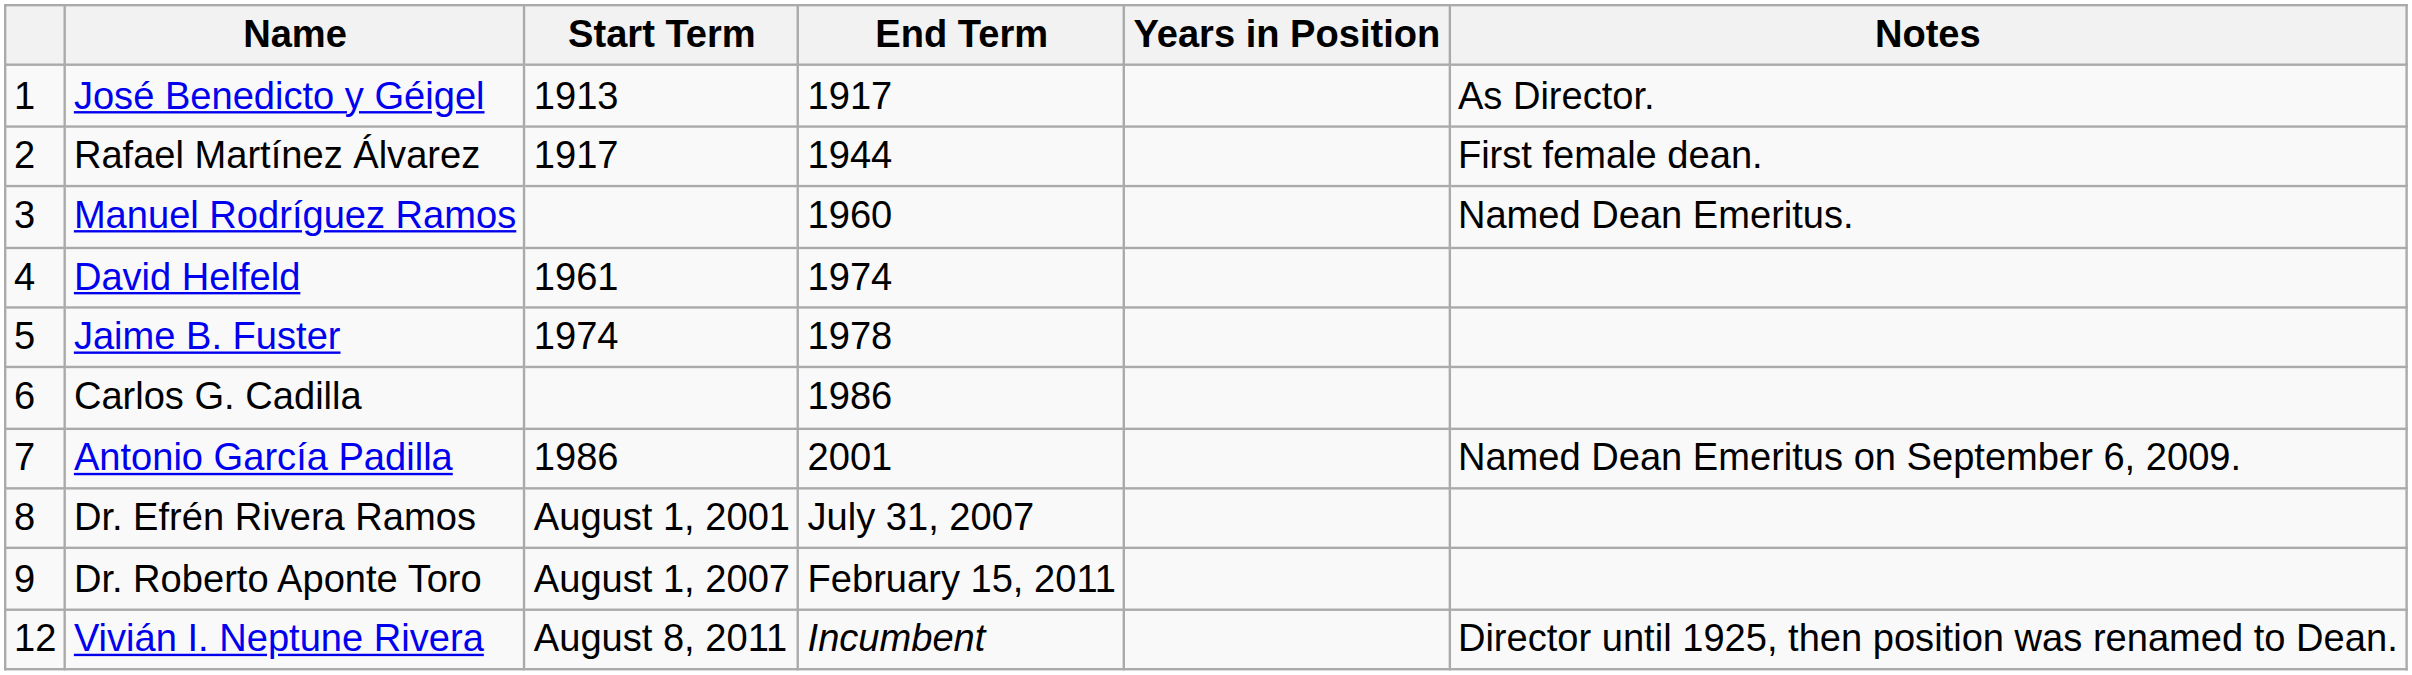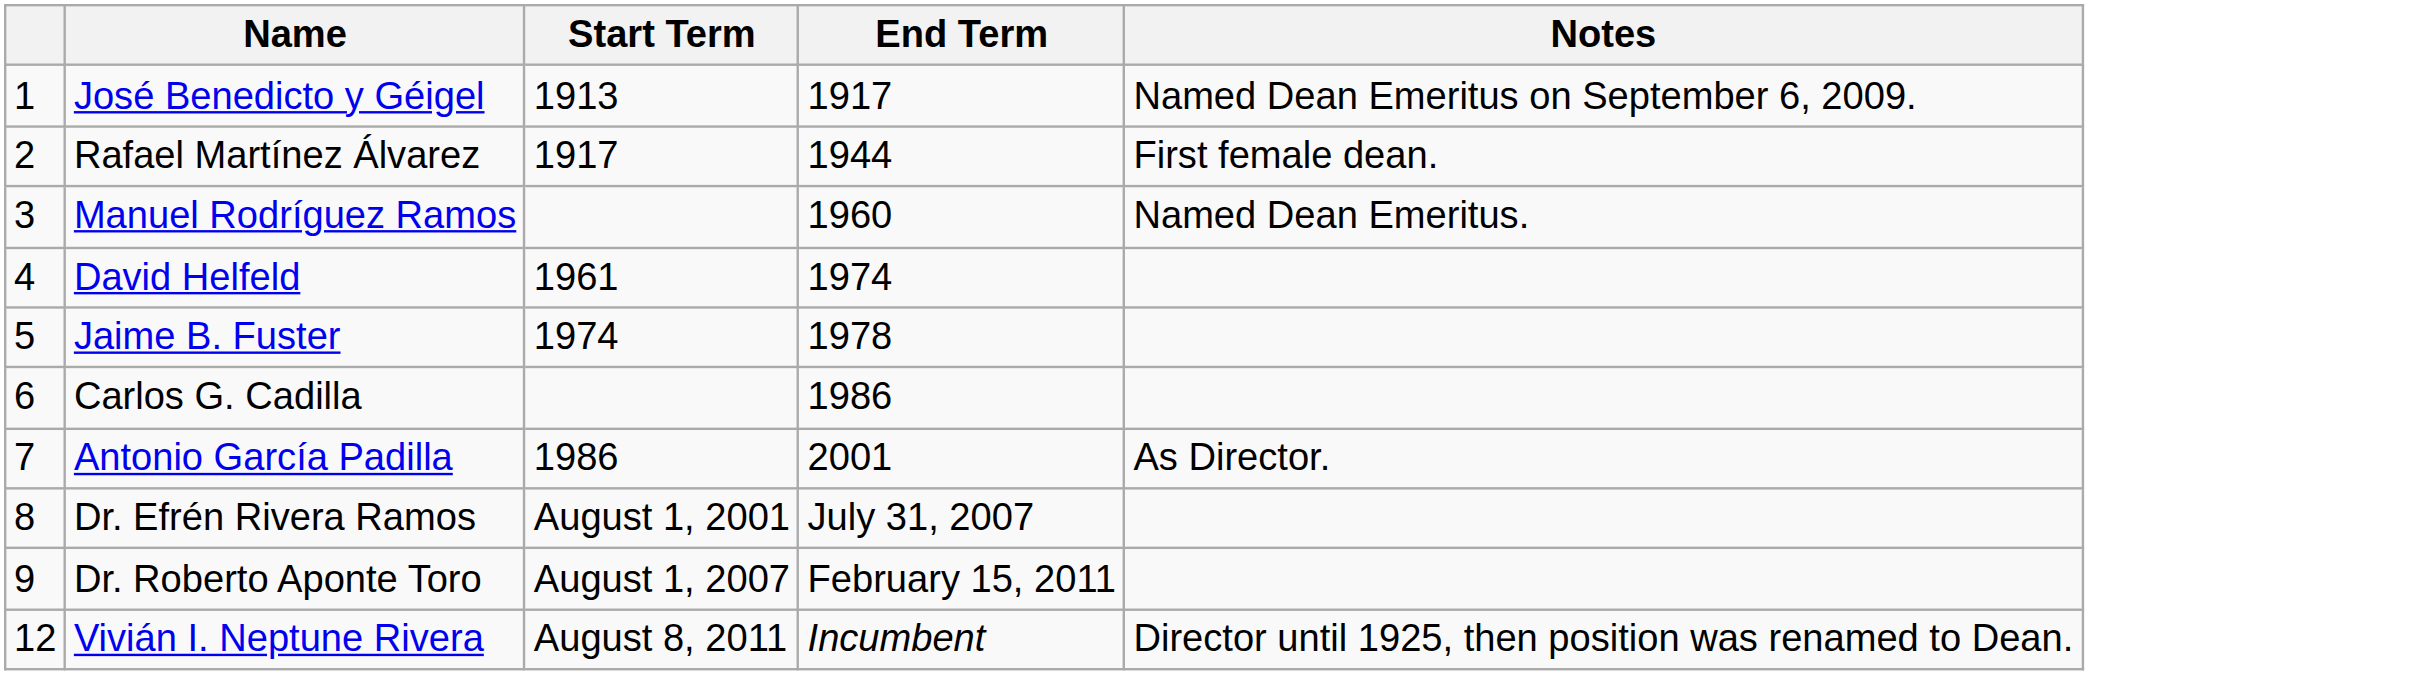- column: Years in Position
José Benedicto y Géigel | Notes: As Director. -> Named Dean Emeritus on September 6, 2009.
Antonio García Padilla | Notes: Named Dean Emeritus on September 6, 2009. -> As Director.
